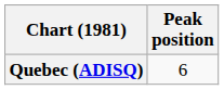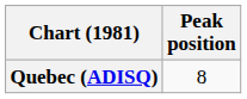Quebec (ADISQ) | Peak position: 6 -> 8
